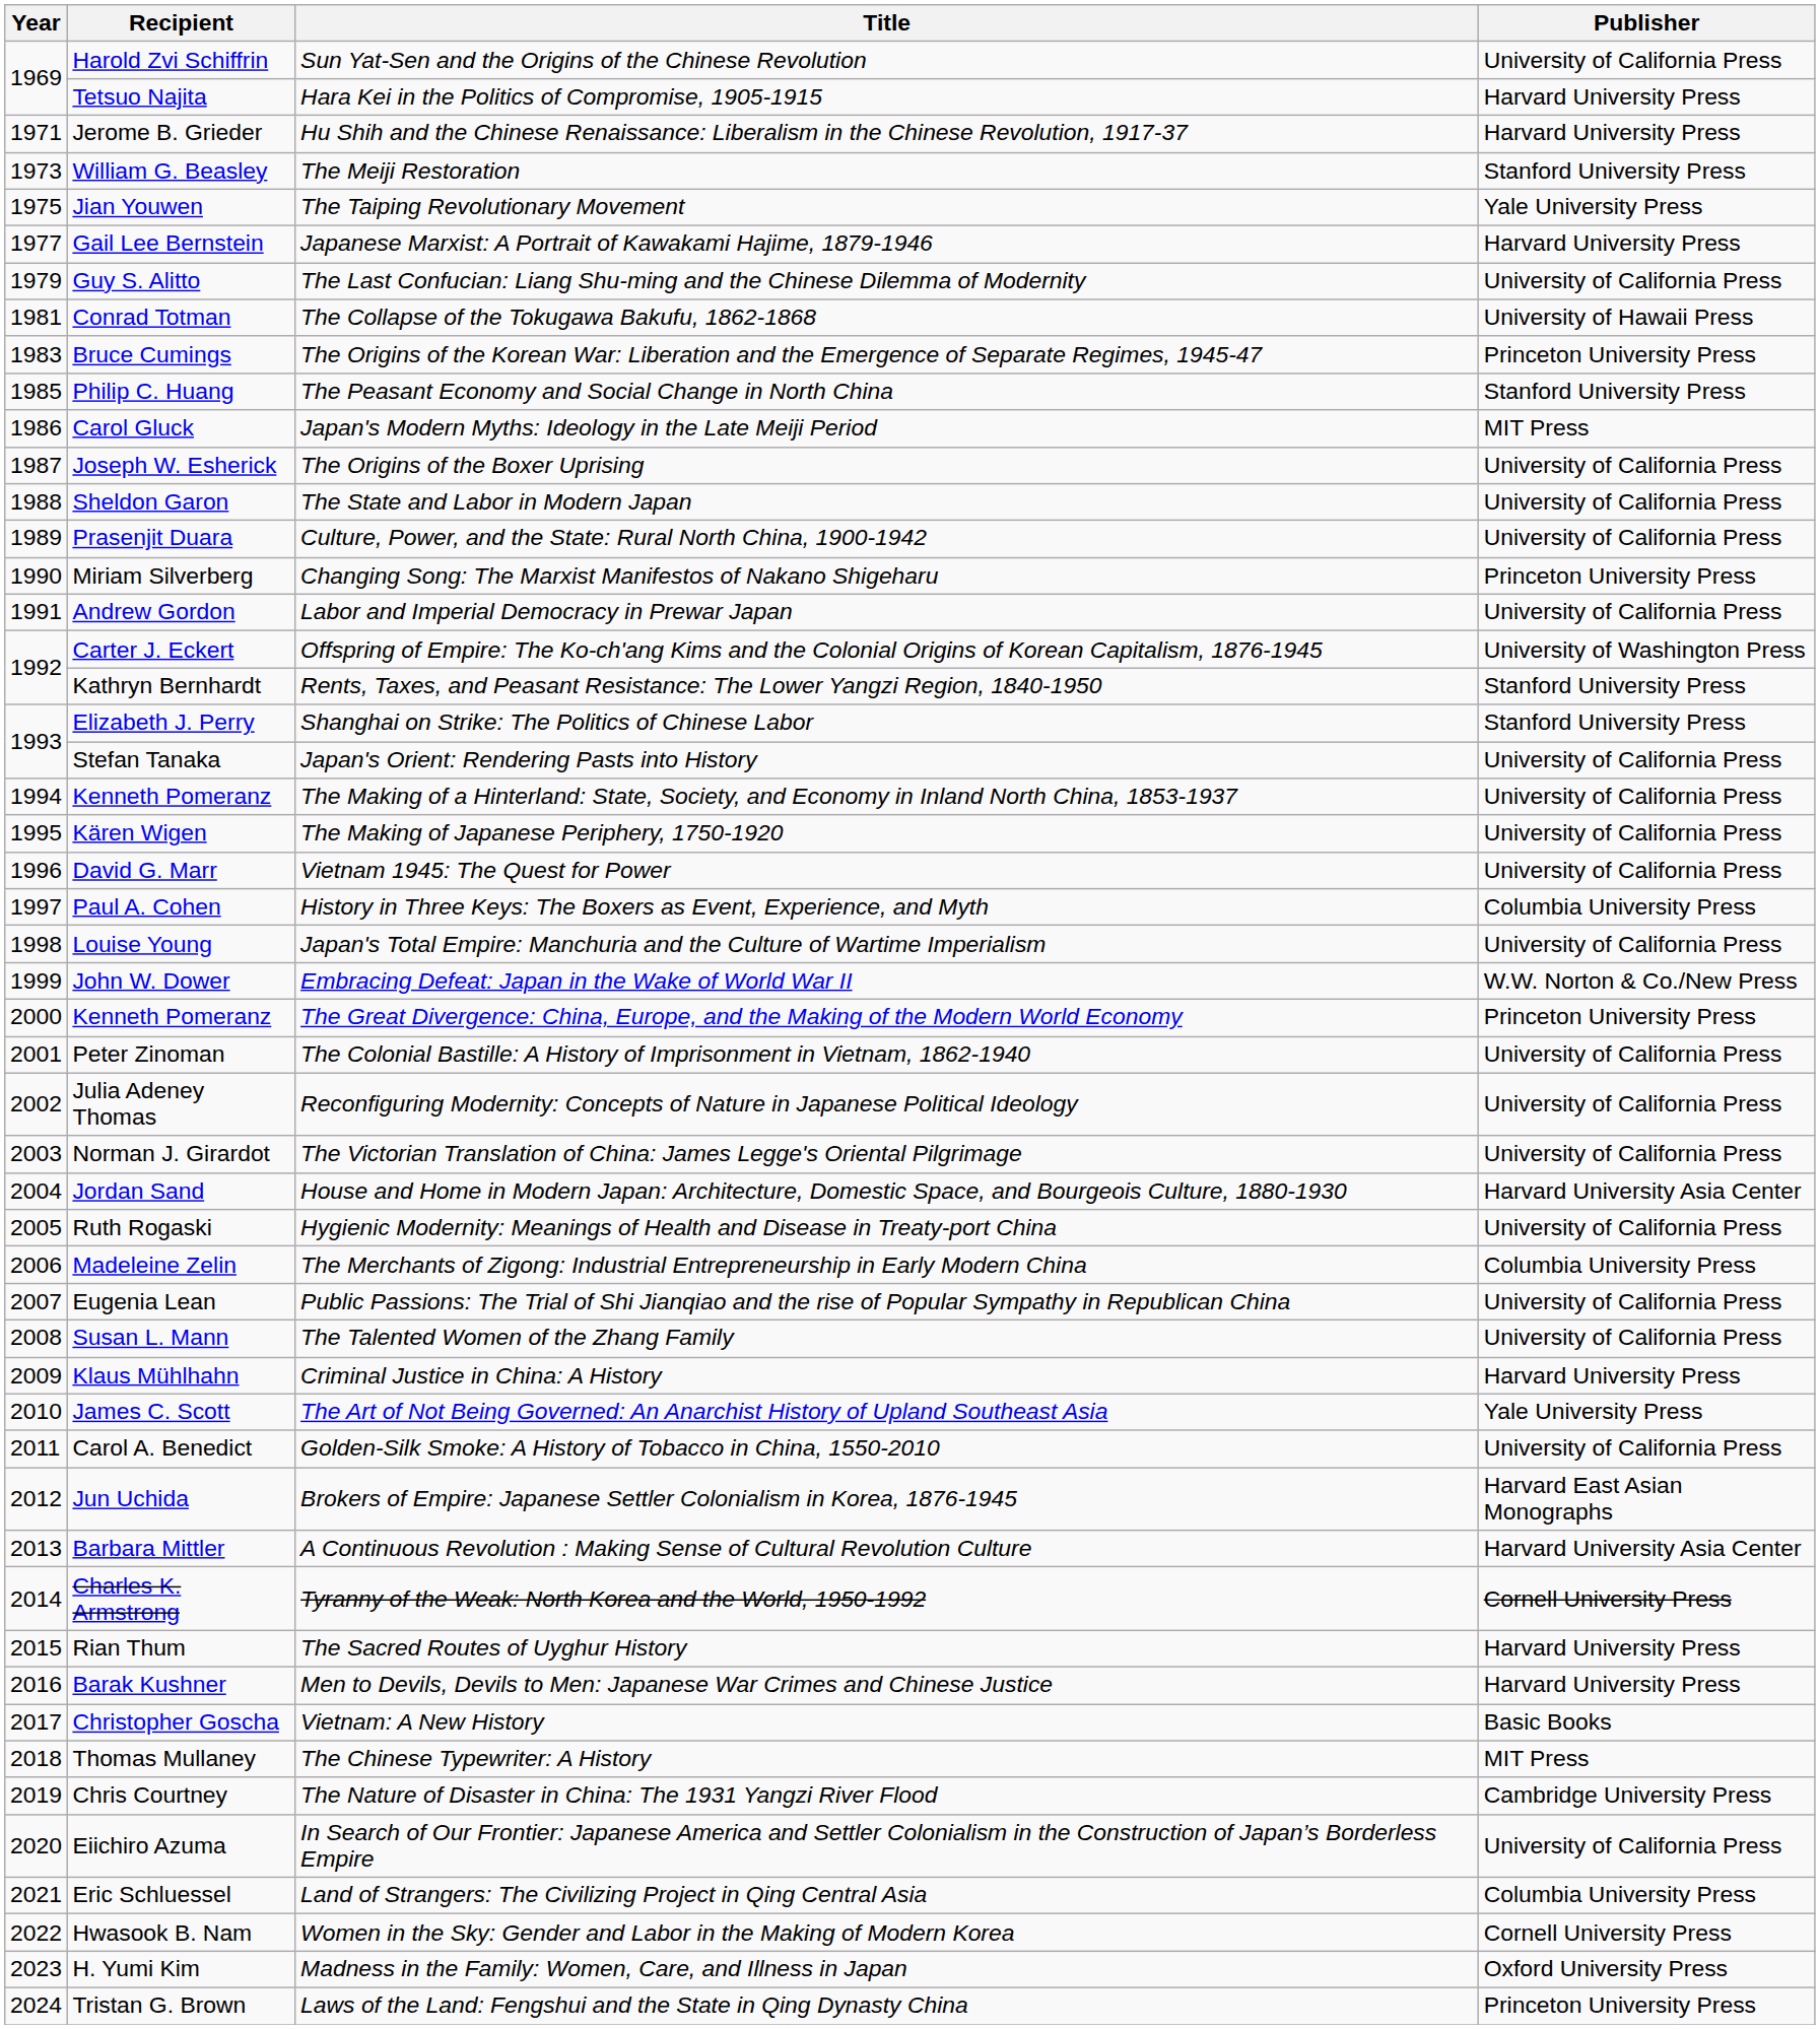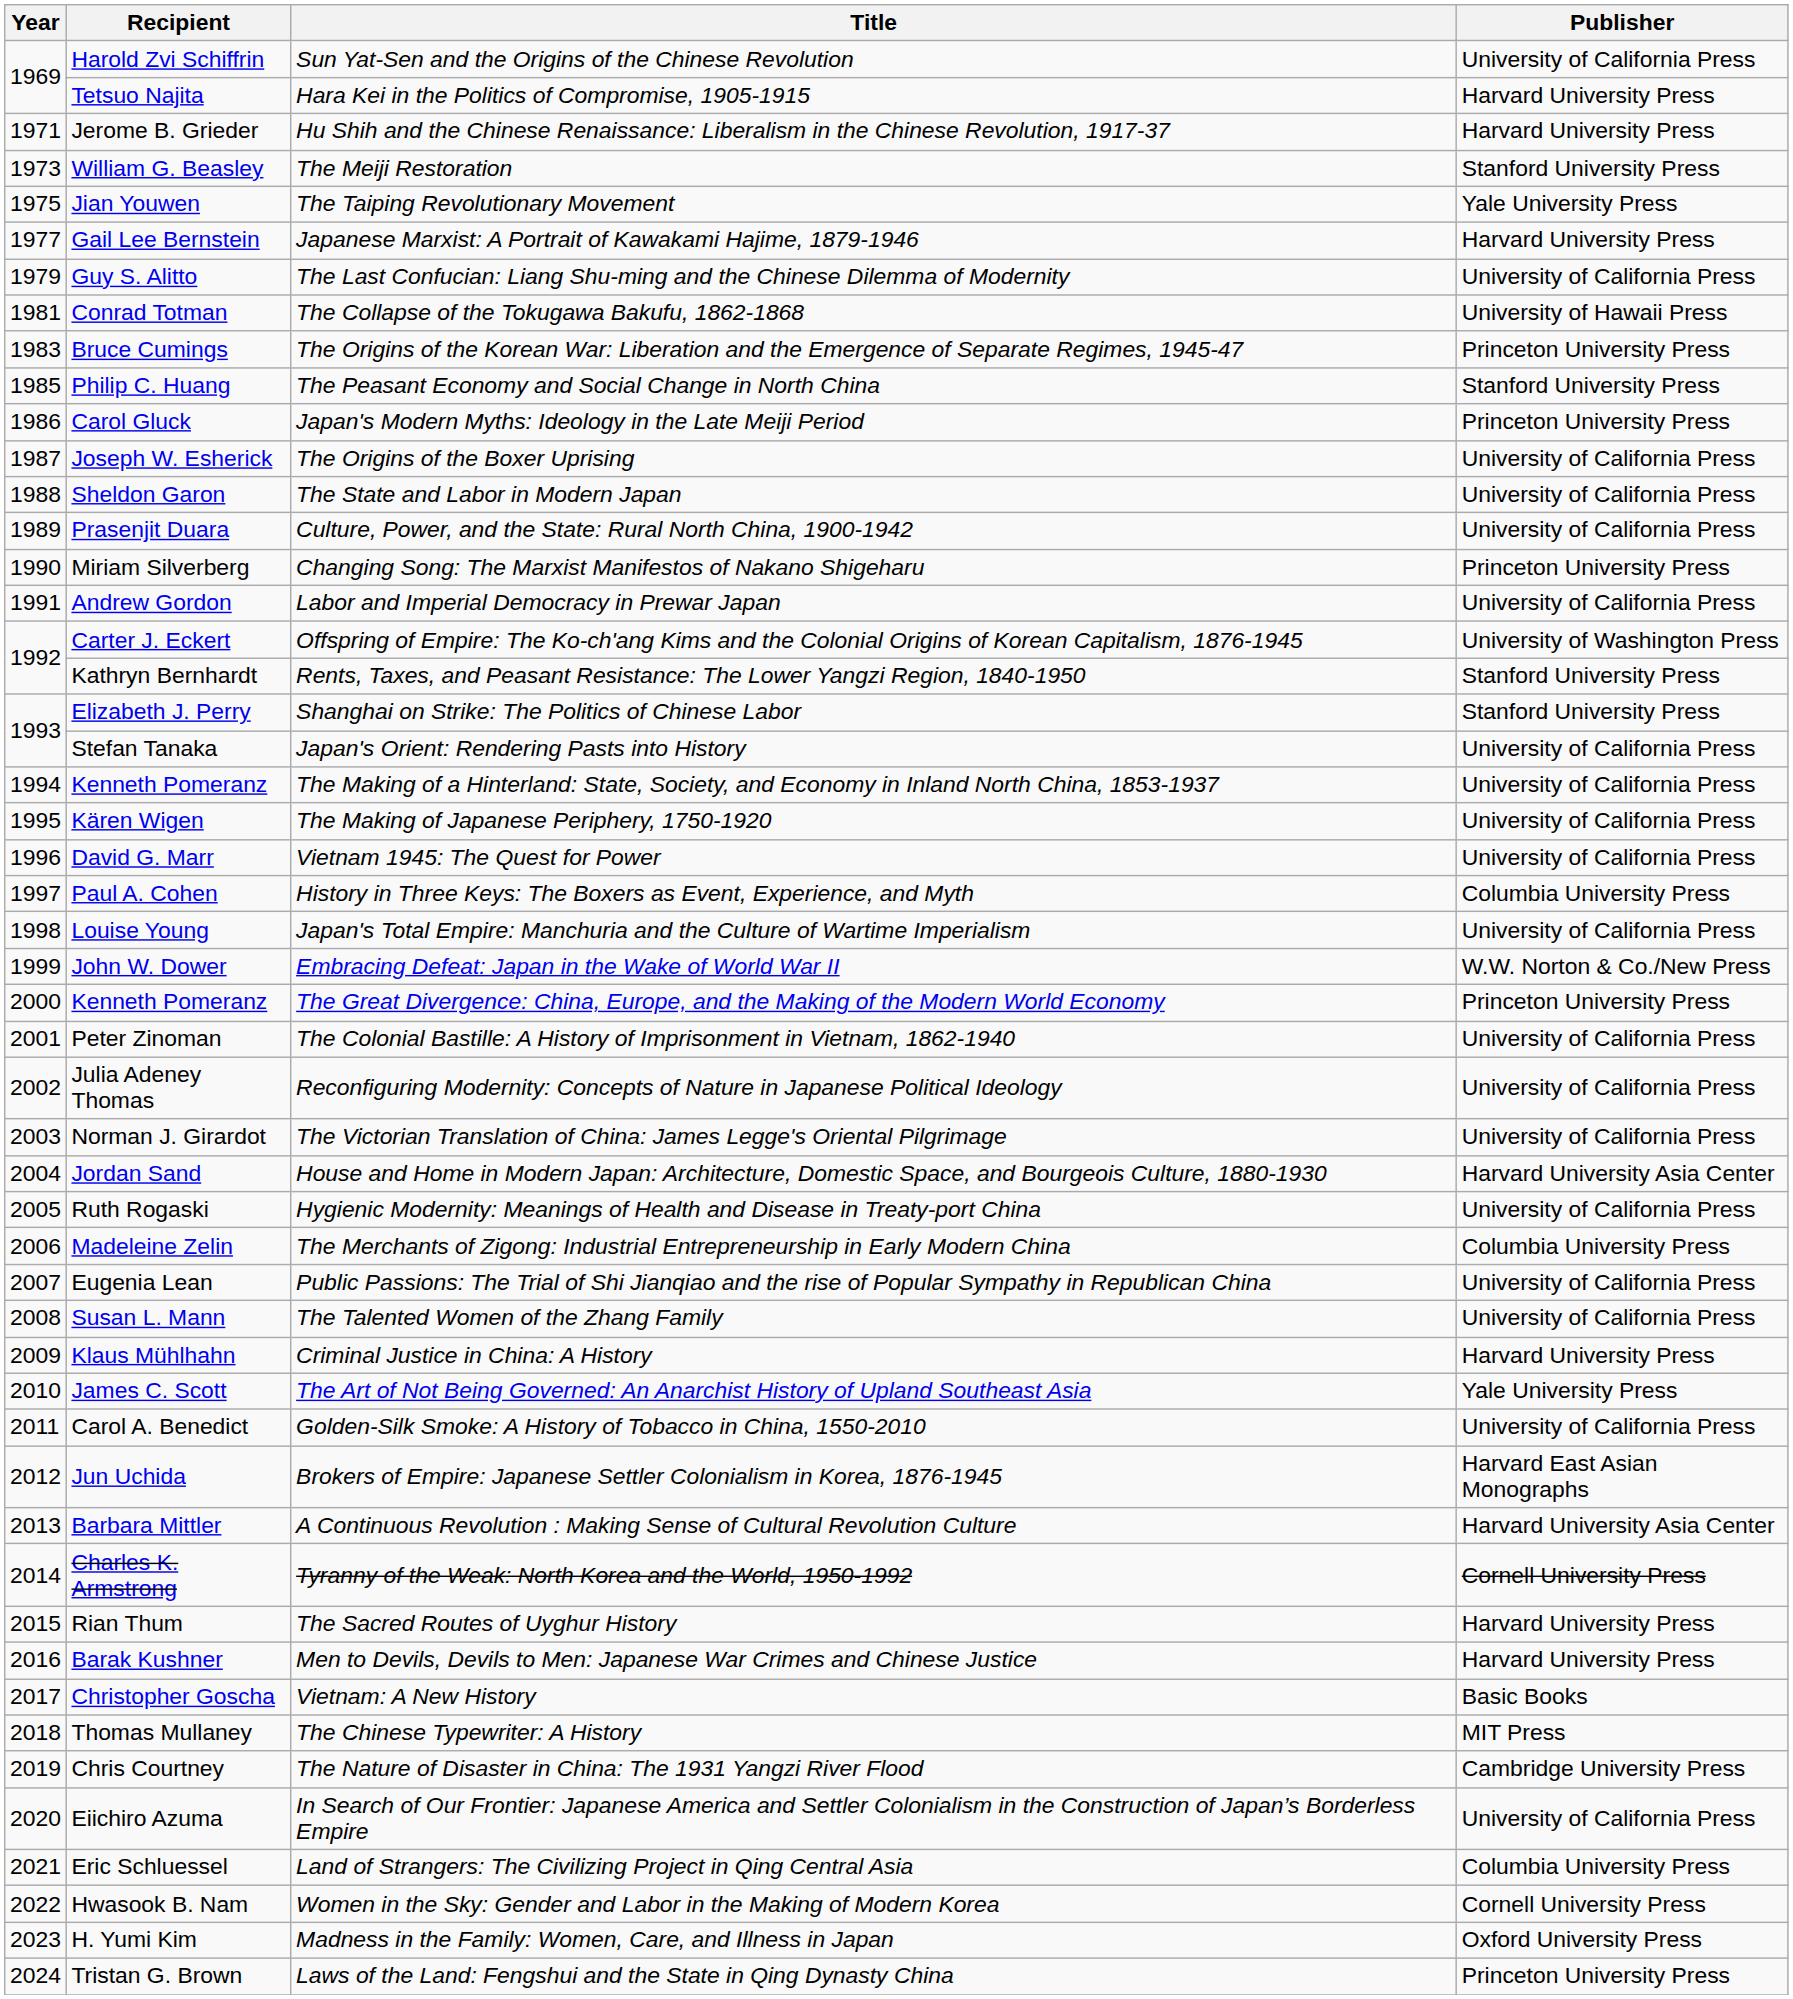Japan's Modern Myths: Ideology in the Late Meiji Period | Publisher: MIT Press -> Princeton University Press
